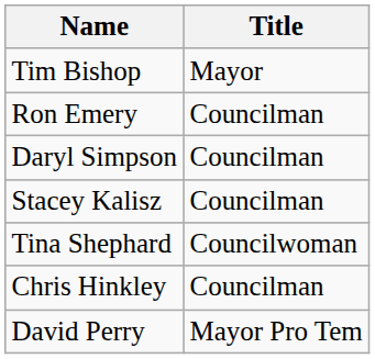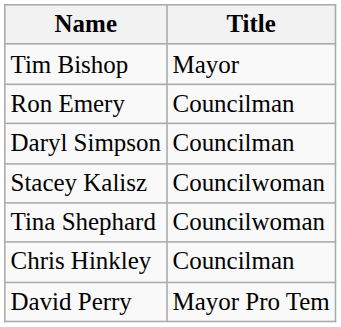Stacey Kalisz | Title: Councilman -> Councilwoman
